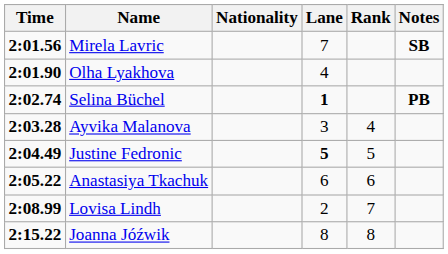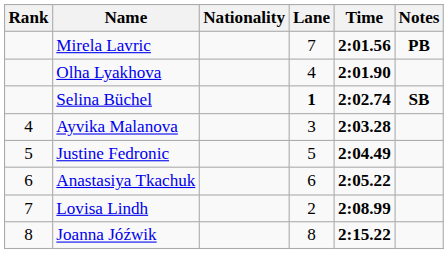columns swapped: Rank <-> Time
Mirela Lavric | Notes: SB -> PB
Selina Büchel | Notes: PB -> SB
Justine Fedronic | Lane: bold -> normal
